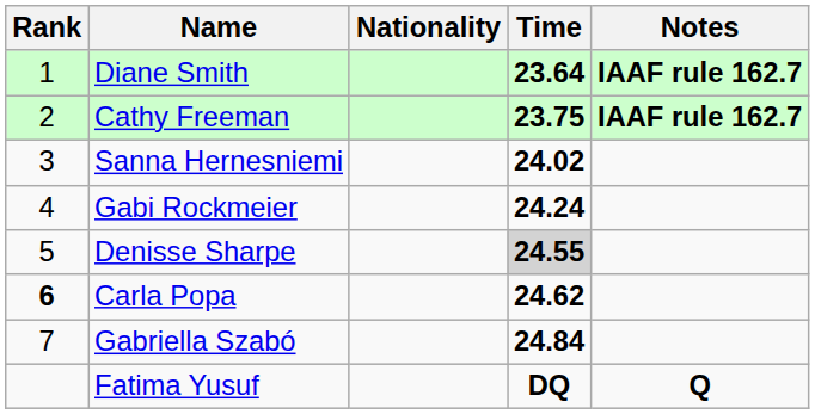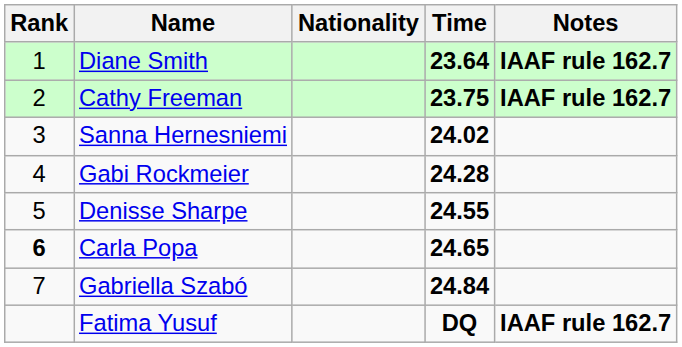Gabi Rockmeier | Time: 24.24 -> 24.28
Denisse Sharpe | Time: lightgrey background -> no background
Carla Popa | Time: 24.62 -> 24.65
Fatima Yusuf | Notes: Q -> IAAF rule 162.7
